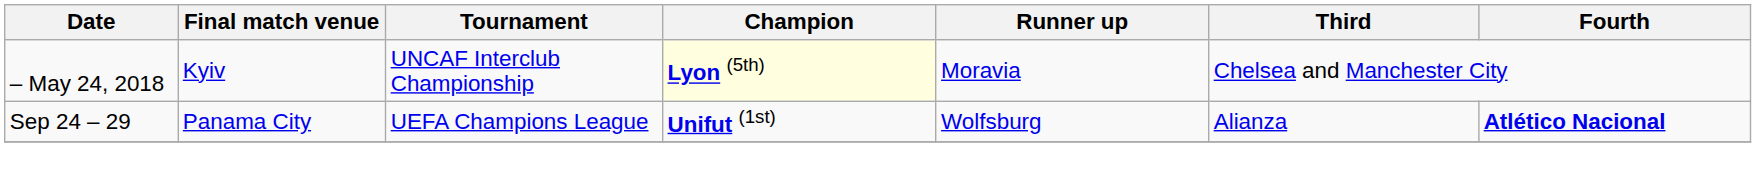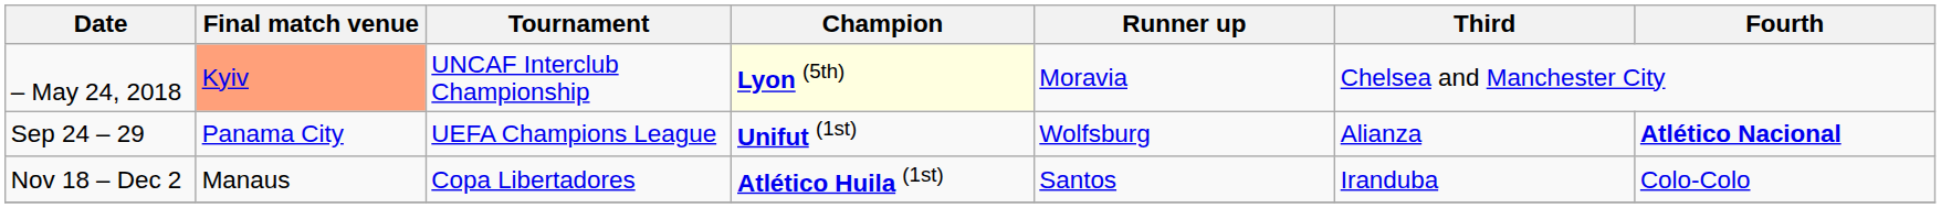– May 24, 2018 | Final match venue: no background -> lightsalmon background
+ row: Nov 18 – Dec 2 | Manaus | Copa Libertadores | Atlético Huila (1st) | Santos | Iranduba | Colo-Colo
